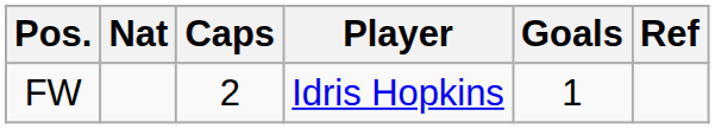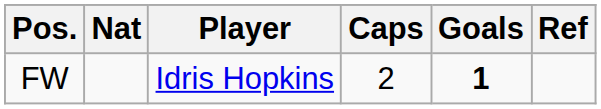columns swapped: Player <-> Caps
FW | Goals: normal -> bold
